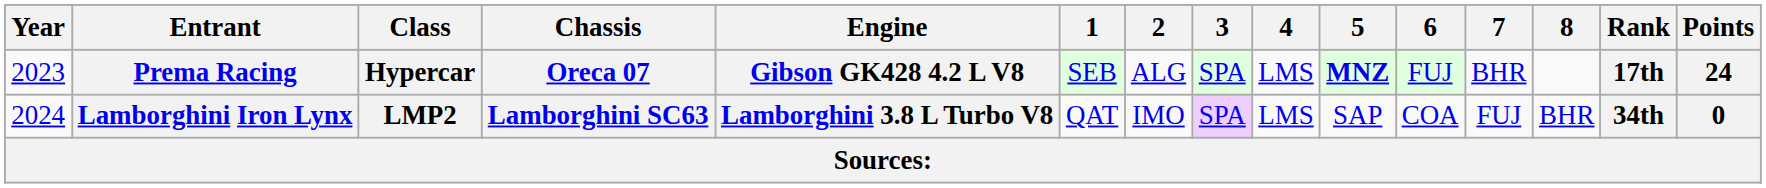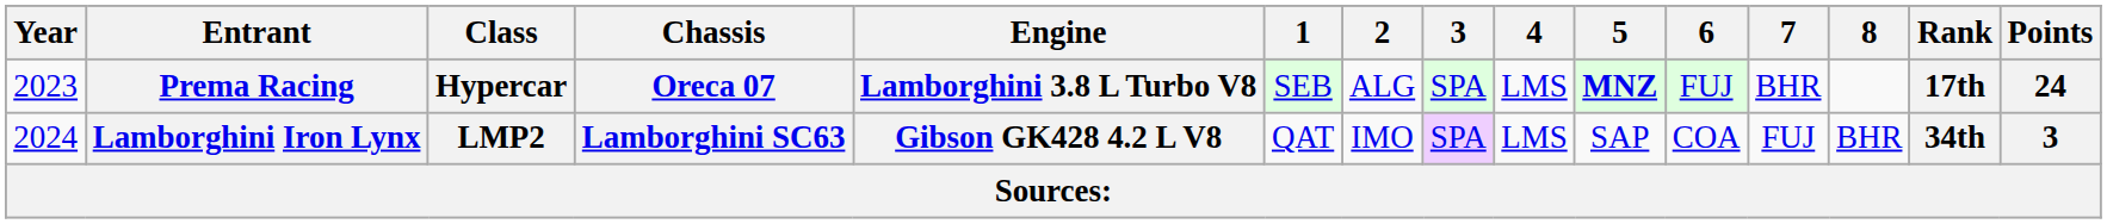Prema Racing | Engine: Gibson GK428 4.2 L V8 -> Lamborghini 3.8 L Turbo V8
Lamborghini Iron Lynx | Engine: Lamborghini 3.8 L Turbo V8 -> Gibson GK428 4.2 L V8
Lamborghini Iron Lynx | Points: 0 -> 3
